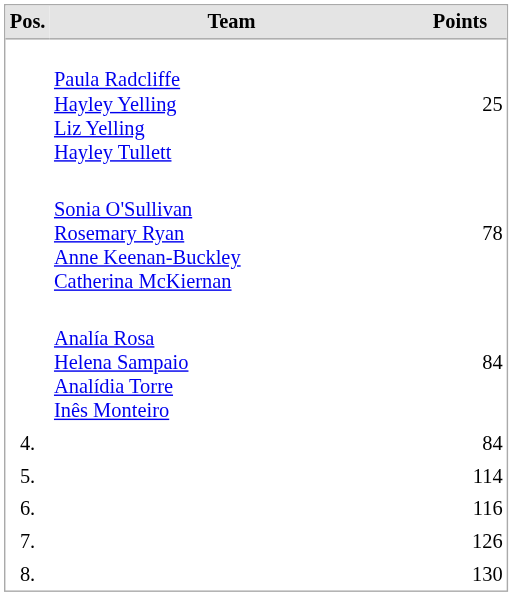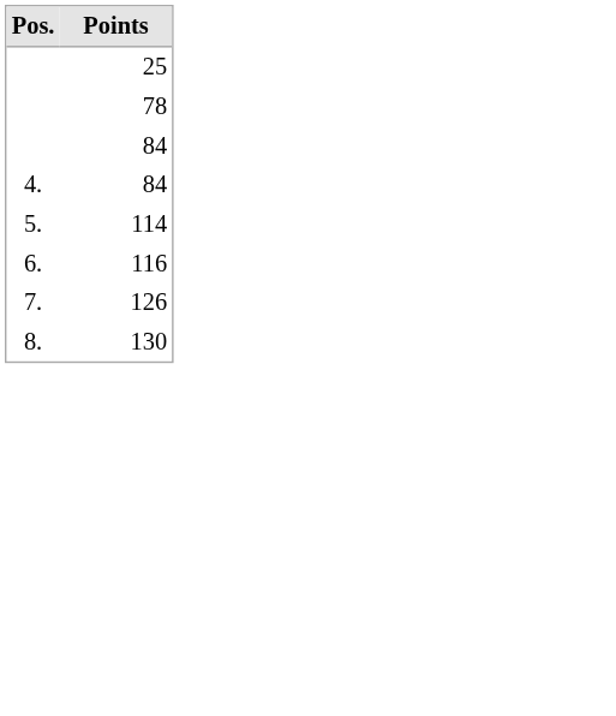- column: Team | Paula Radcliffe Hayley Yelling Liz Yelling Hayley Tullett | Sonia O'Sullivan Rosemary Ryan Anne Keenan-Buckley Catherina McKiernan | Analía Rosa Helena Sampaio Analídia Torre Inês Monteiro
